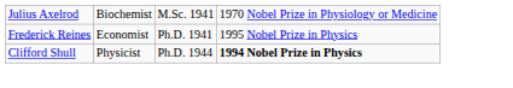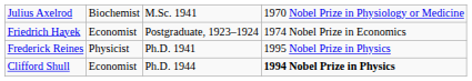+ row: Friedrich Hayek | Economist | Postgraduate, 1923–1924 | 1974 Nobel Prize in Economics
Frederick Reines | column 2: Economist -> Physicist
Clifford Shull | column 2: Physicist -> Economist
